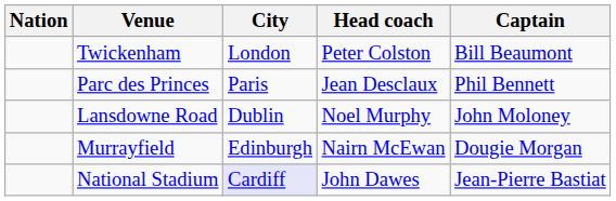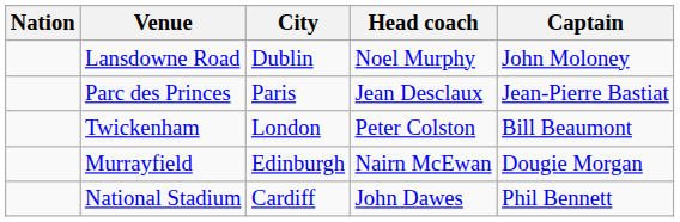rows swapped: Twickenham <-> Lansdowne Road
Parc des Princes | Captain: Phil Bennett -> Jean-Pierre Bastiat
National Stadium | City: lavender background -> no background
National Stadium | Captain: Jean-Pierre Bastiat -> Phil Bennett
